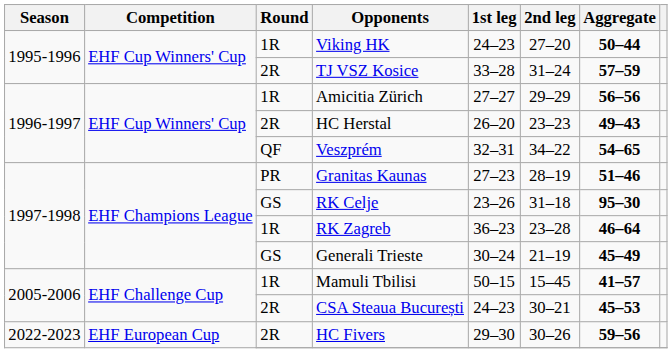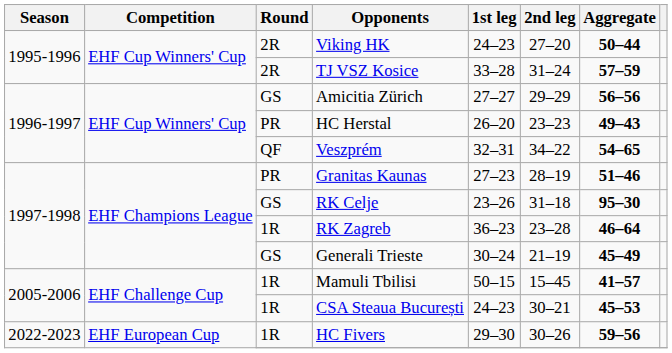Viking HK | Round: 1R -> 2R
Amicitia Zürich | Round: 1R -> GS
HC Herstal | Round: 2R -> PR
CSA Steaua București | Round: 2R -> 1R
HC Fivers | Round: 2R -> 1R
